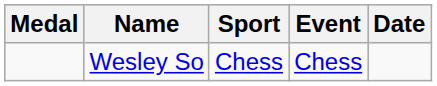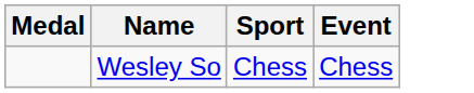- column: Date
